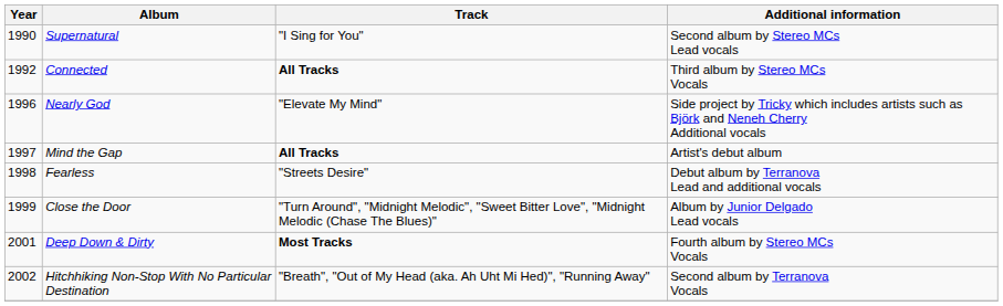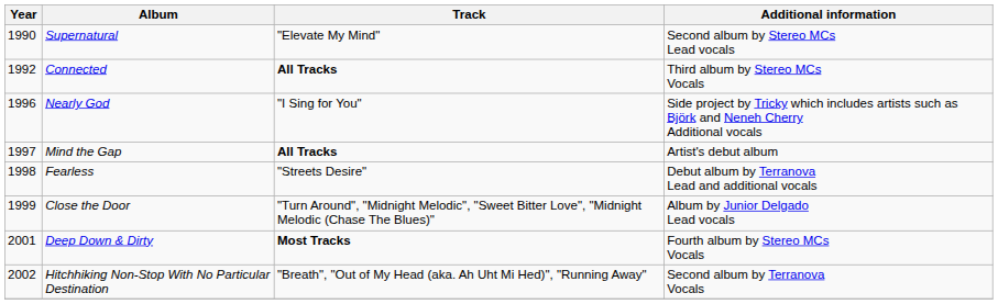Supernatural | Track: "I Sing for You" -> "Elevate My Mind"
Nearly God | Track: "Elevate My Mind" -> "I Sing for You"
